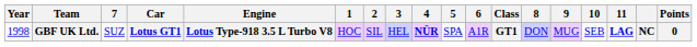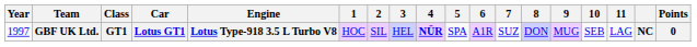columns swapped: Class <-> 7
GBF UK Ltd. | Year: 1998 -> 1997
GBF UK Ltd. | 11: bold -> normal
